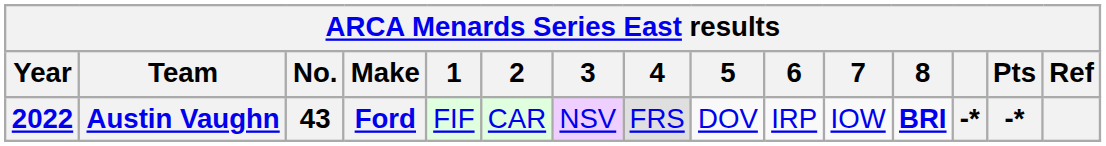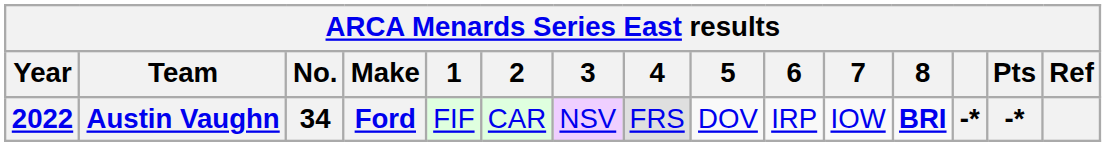Austin Vaughn | No.: 43 -> 34
